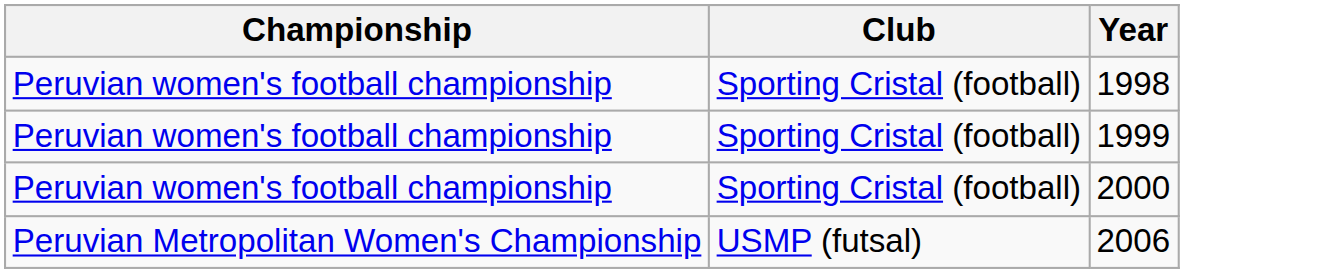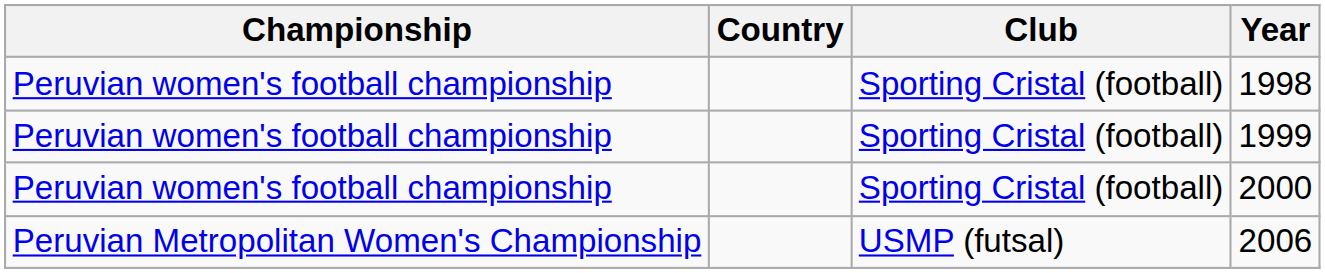+ column: Country
